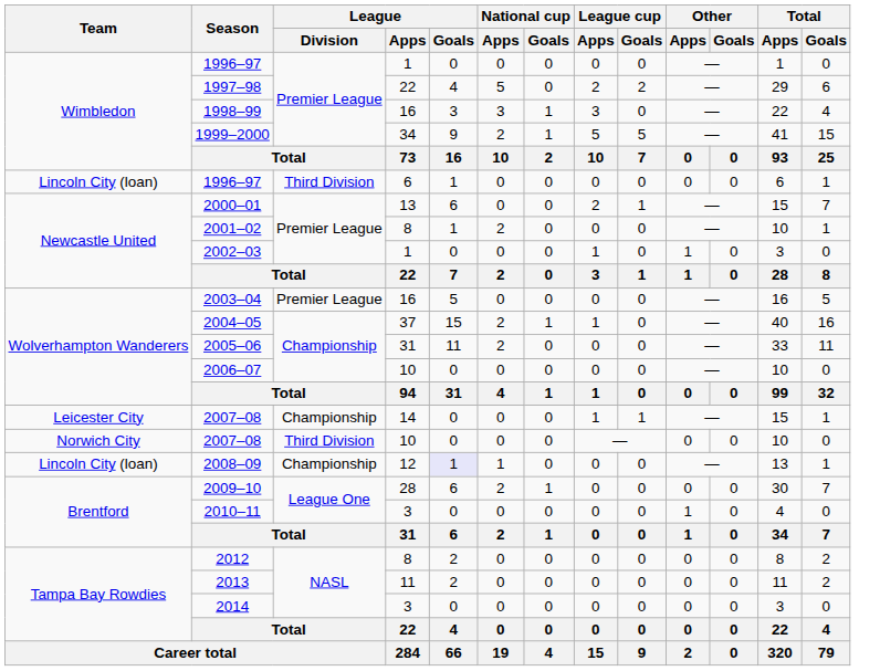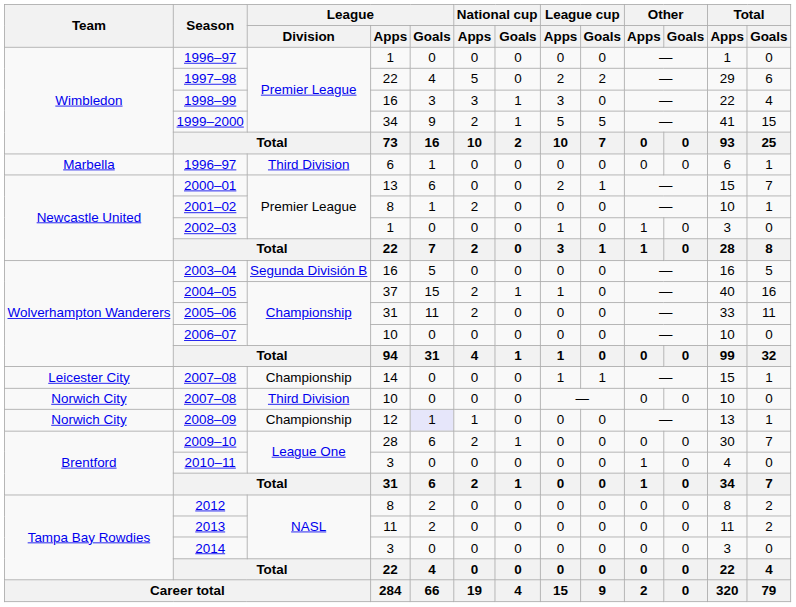1996–97 / 6 | Team: Lincoln City (loan) -> Marbella
2003–04 | League / Division: Premier League -> Segunda División B
2008–09 | Team: Lincoln City (loan) -> Norwich City
